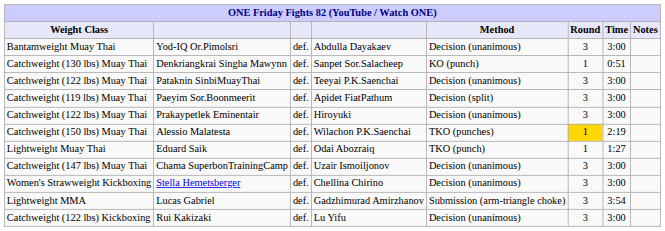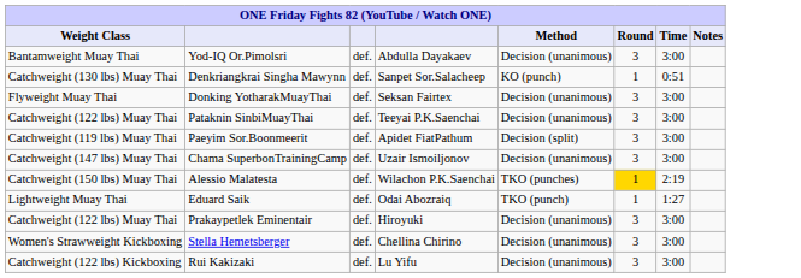+ row: Flyweight Muay Thai | Donking YotharakMuayThai | def. | Seksan Fairtex | Decision (unanimous) | 3 | 3:00
rows swapped: Chama SuperbonTrainingCamp <-> Prakaypetlek Eminentair
- row: Lightweight MMA | Lucas Gabriel | def. | Gadzhimurad Amirzhanov | Submission (arm-triangle choke) | 3 | 3:54
